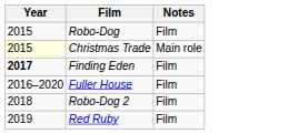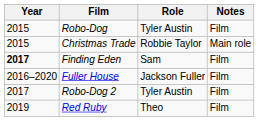+ column: Role | Tyler Austin | Robbie Taylor | Sam | Jackson Fuller | Tyler Austin | Theo
Christmas Trade | Year: lightyellow background -> no background
Robo-Dog 2 | Year: 2018 -> 2017
